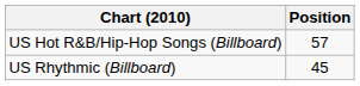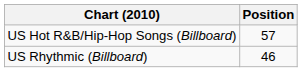US Rhythmic (Billboard) | Position: 45 -> 46
